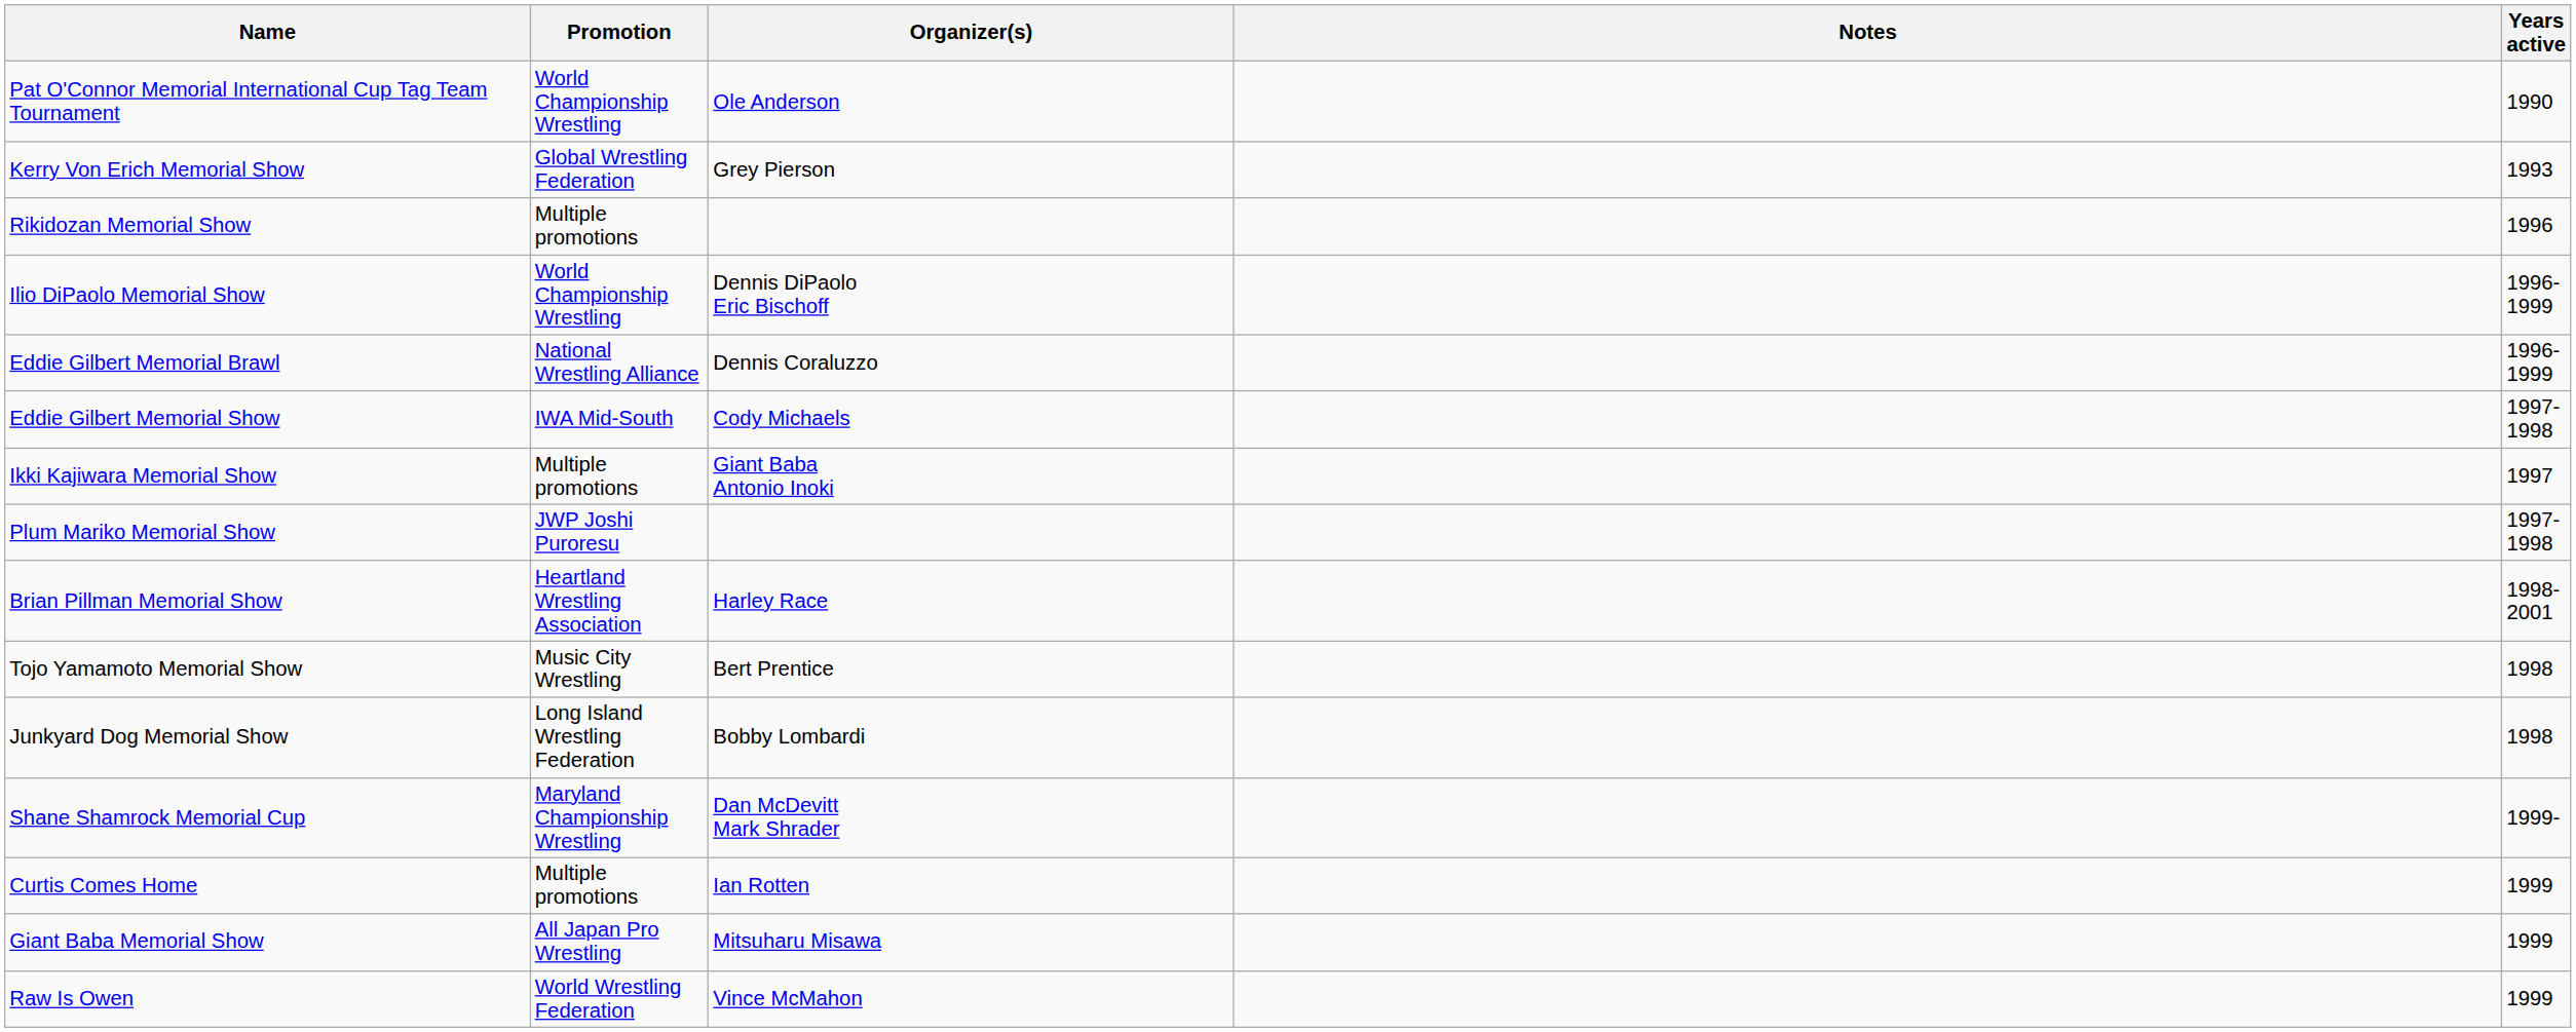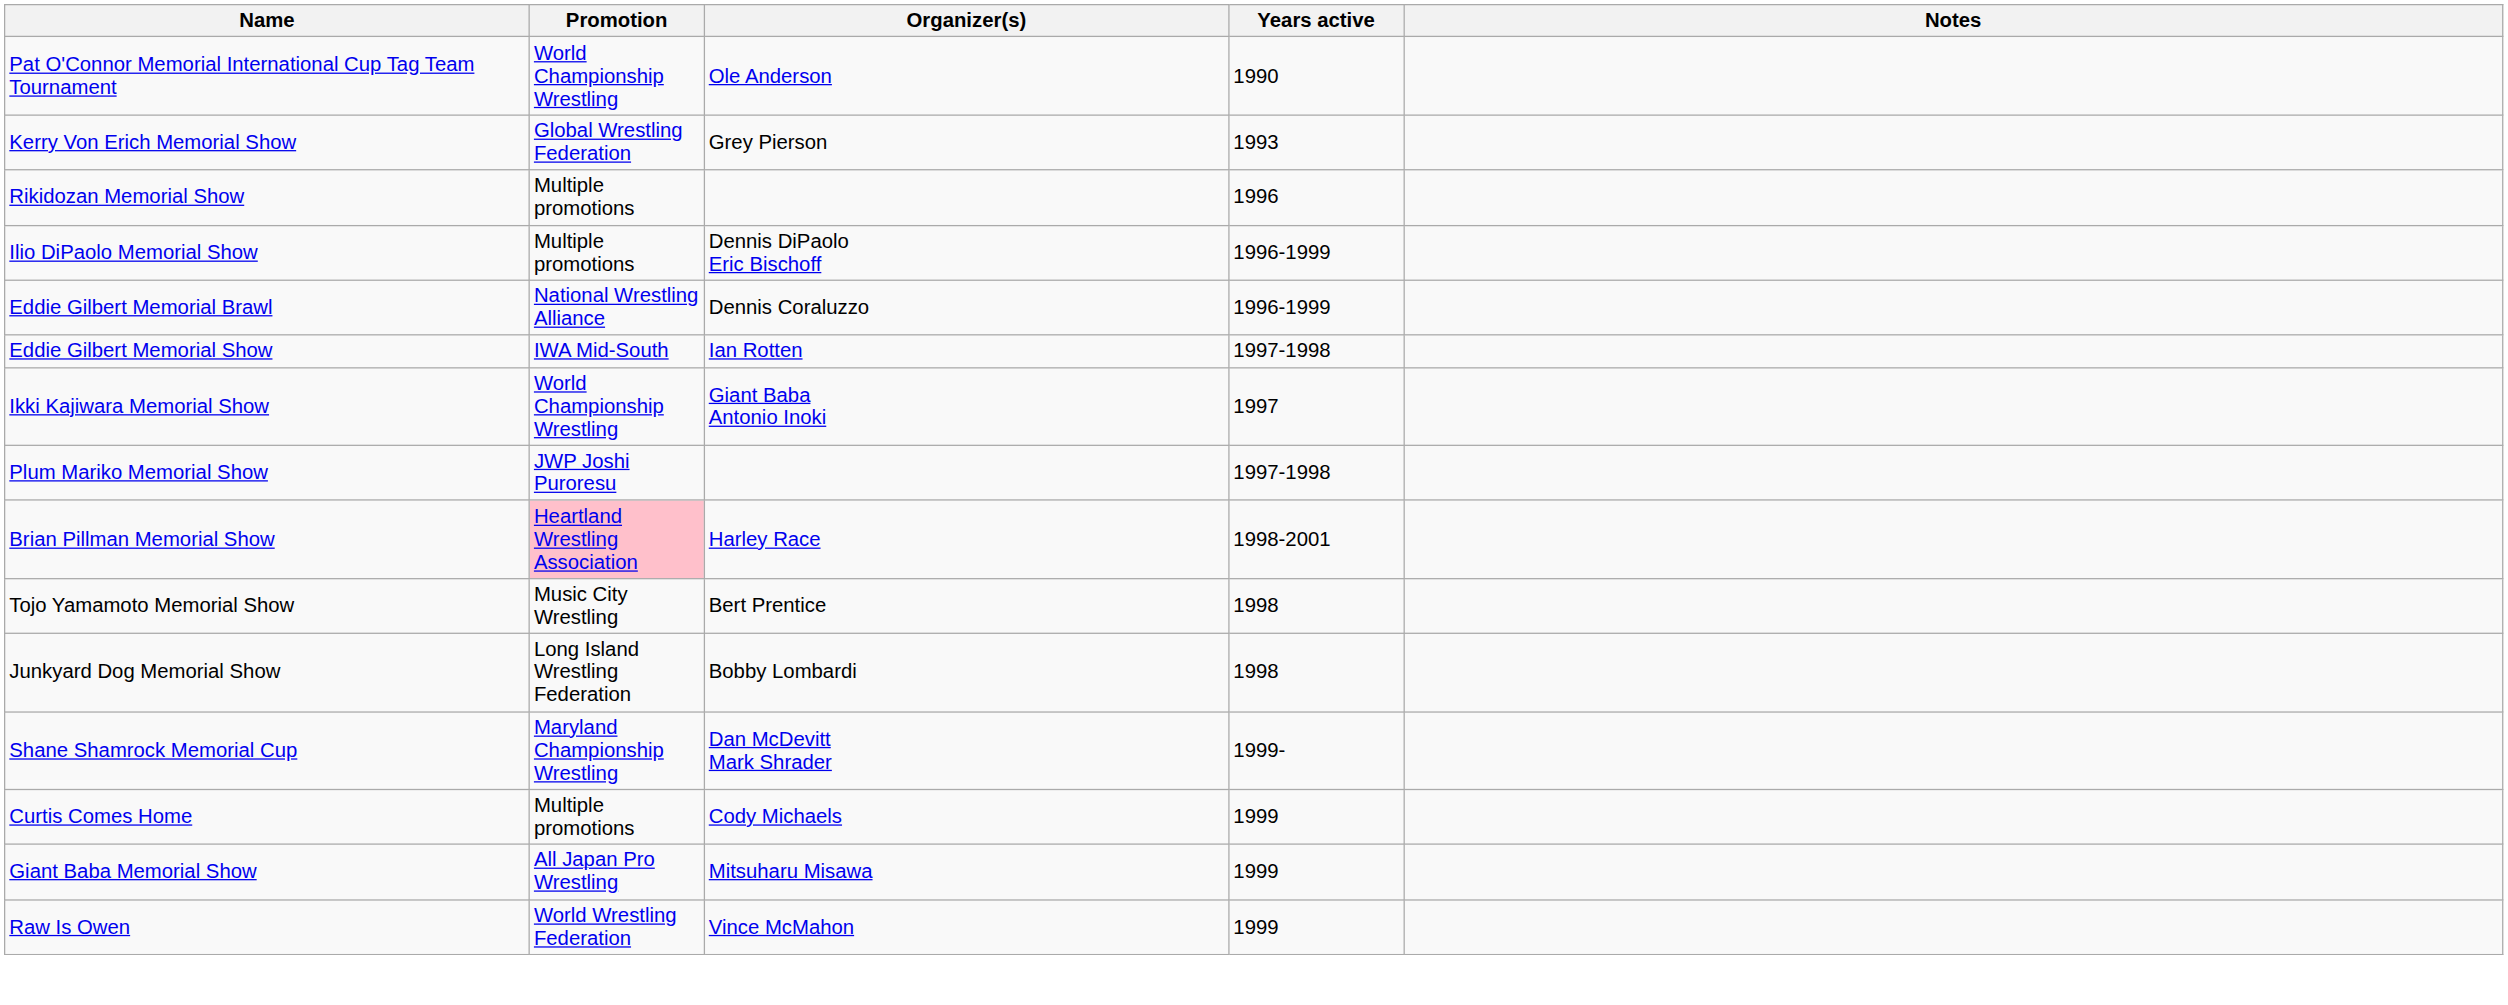columns swapped: Years active <-> Notes
Ilio DiPaolo Memorial Show | Promotion: World Championship Wrestling -> Multiple promotions
Eddie Gilbert Memorial Show | Organizer(s): Cody Michaels -> Ian Rotten
Ikki Kajiwara Memorial Show | Promotion: Multiple promotions -> World Championship Wrestling
Brian Pillman Memorial Show | Promotion: no background -> pink background
Curtis Comes Home | Organizer(s): Ian Rotten -> Cody Michaels
